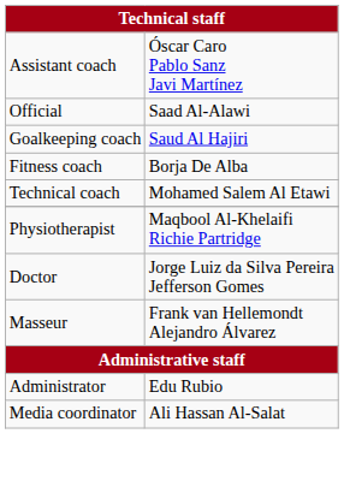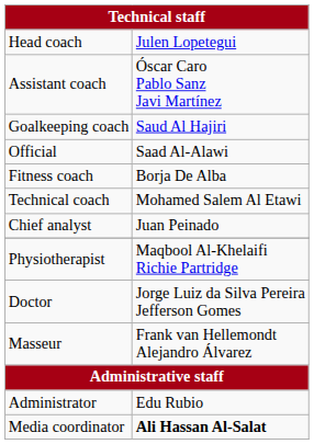+ row: Head coach | Julen Lopetegui
rows swapped: Goalkeeping coach <-> Official
+ row: Chief analyst | Juan Peinado
Media coordinator | column 2: normal -> bold
